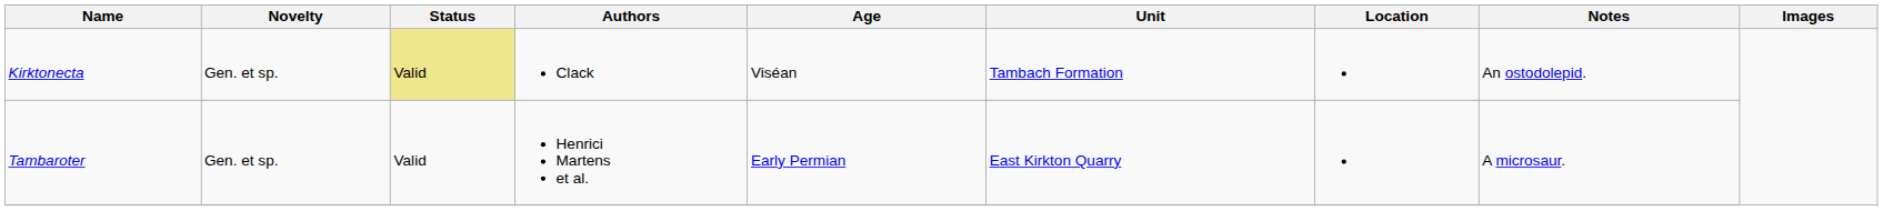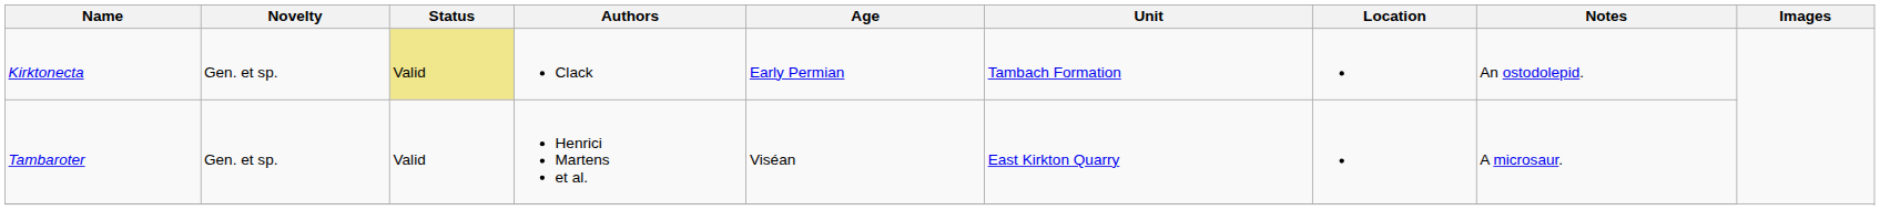Kirktonecta | Age: Viséan -> Early Permian
Tambaroter | Age: Early Permian -> Viséan
